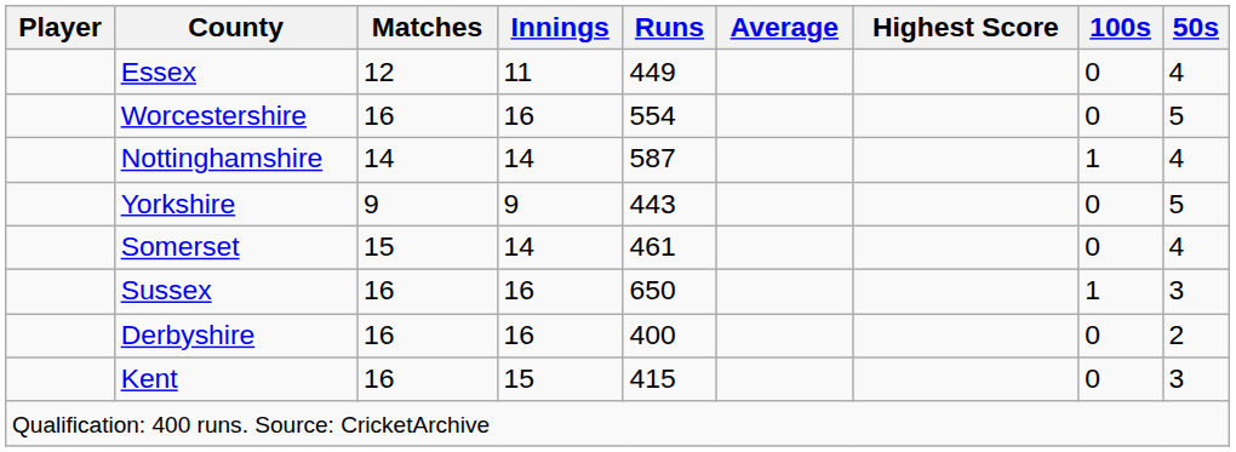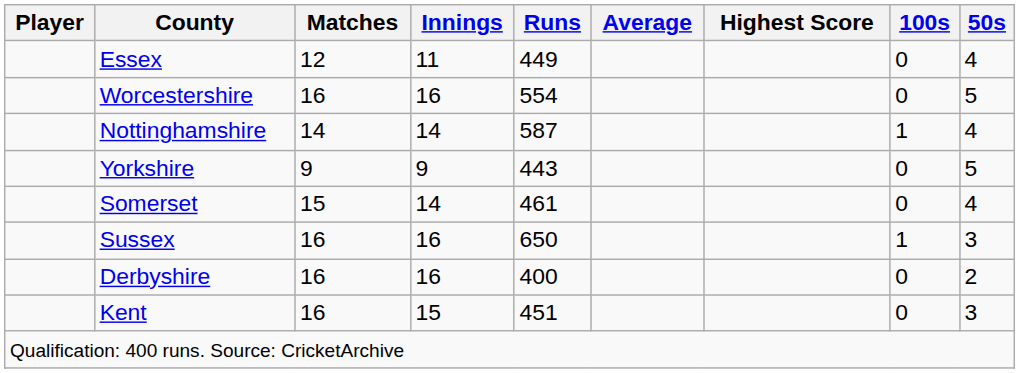Kent | Runs: 415 -> 451
